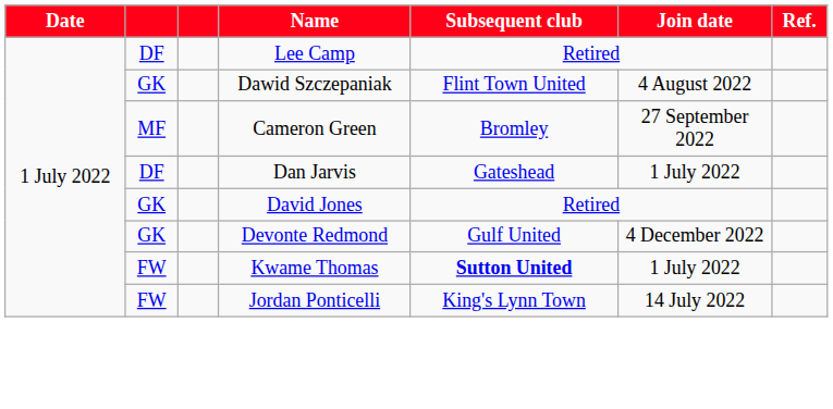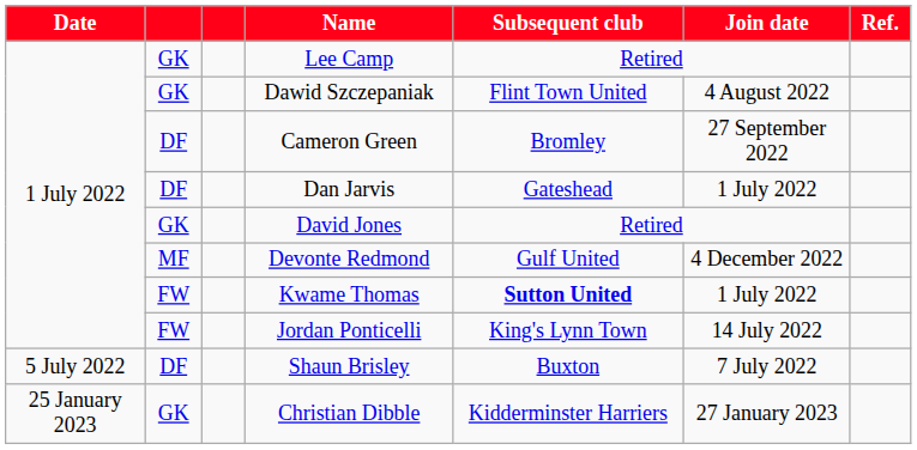Lee Camp | column 2: DF -> GK
Cameron Green | column 2: MF -> DF
Devonte Redmond | column 2: GK -> MF
+ row: 5 July 2022 | DF | Shaun Brisley | Buxton | 7 July 2022
+ row: 25 January 2023 | GK | Christian Dibble | Kidderminster Harriers | 27 January 2023
